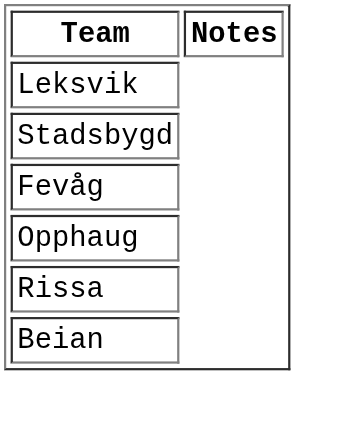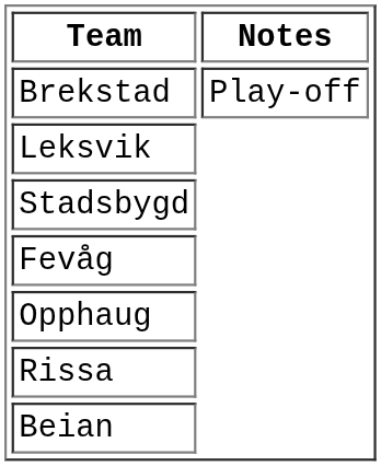+ row: Brekstad | Play-off
